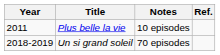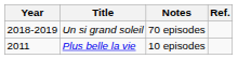rows swapped: Plus belle la vie <-> Un si grand soleil
